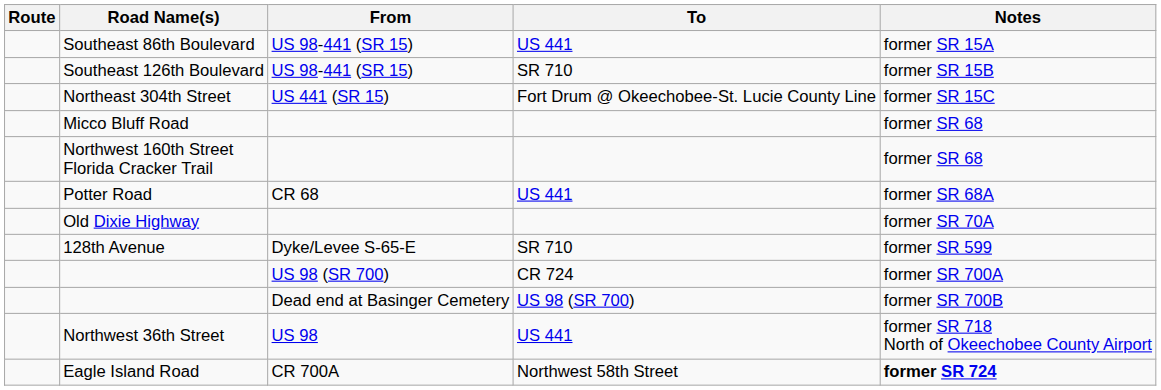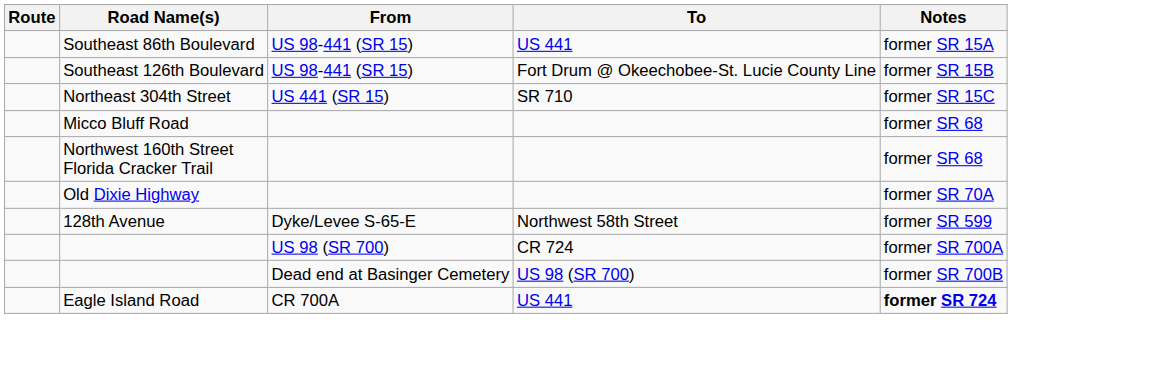Southeast 126th Boulevard | To: SR 710 -> Fort Drum @ Okeechobee-St. Lucie County Line
Northeast 304th Street | To: Fort Drum @ Okeechobee-St. Lucie County Line -> SR 710
- row: Potter Road | CR 68 | US 441 | former SR 68A
128th Avenue | To: SR 710 -> Northwest 58th Street
- row: Northwest 36th Street | US 98 | US 441 | former SR 718 North of Okeechobee County Airport
Eagle Island Road | To: Northwest 58th Street -> US 441
